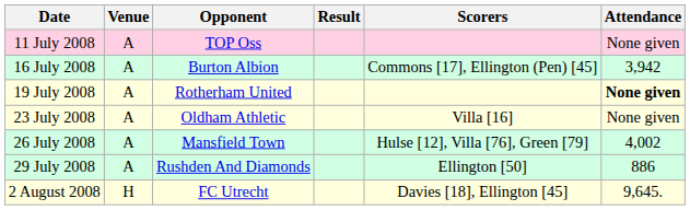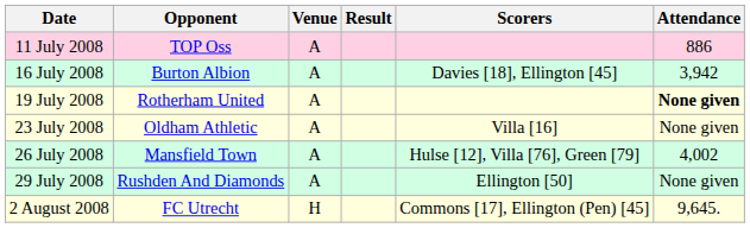columns swapped: Opponent <-> Venue
11 July 2008 | Attendance: None given -> 886
16 July 2008 | Scorers: Commons [17], Ellington (Pen) [45] -> Davies [18], Ellington [45]
29 July 2008 | Attendance: 886 -> None given
2 August 2008 | Scorers: Davies [18], Ellington [45] -> Commons [17], Ellington (Pen) [45]
